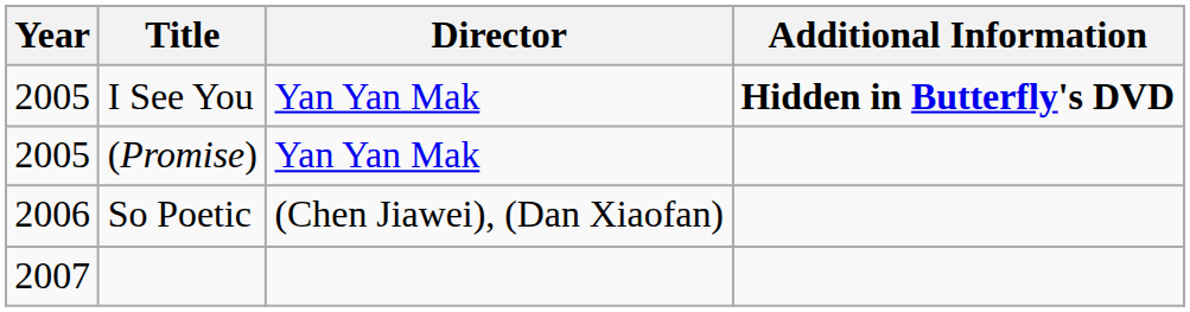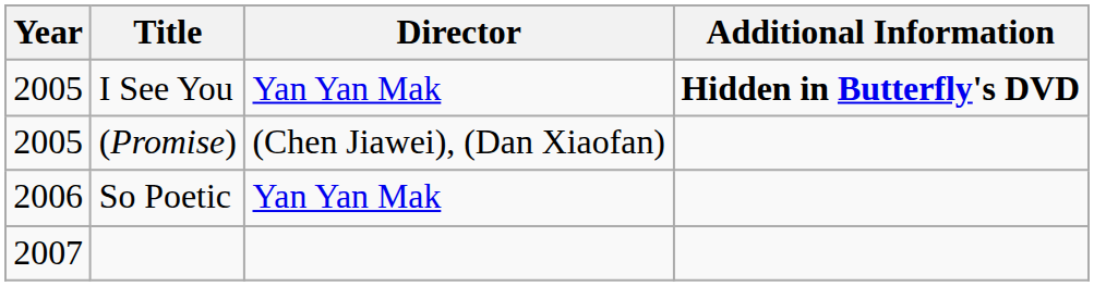(Promise) | Director: Yan Yan Mak -> (Chen Jiawei), (Dan Xiaofan)
So Poetic | Director: (Chen Jiawei), (Dan Xiaofan) -> Yan Yan Mak
